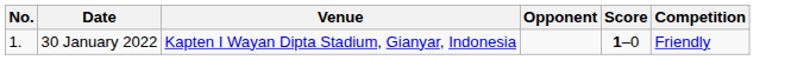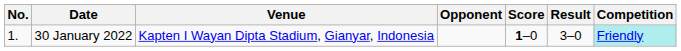+ column: Result | 3–0
30 January 2022 | Competition: no background -> paleturquoise background
